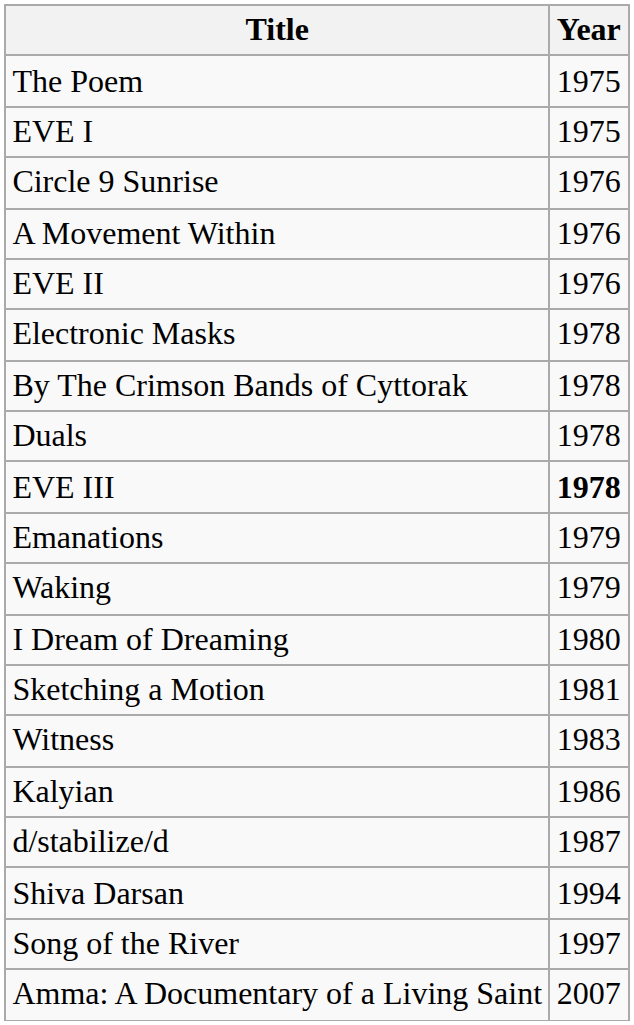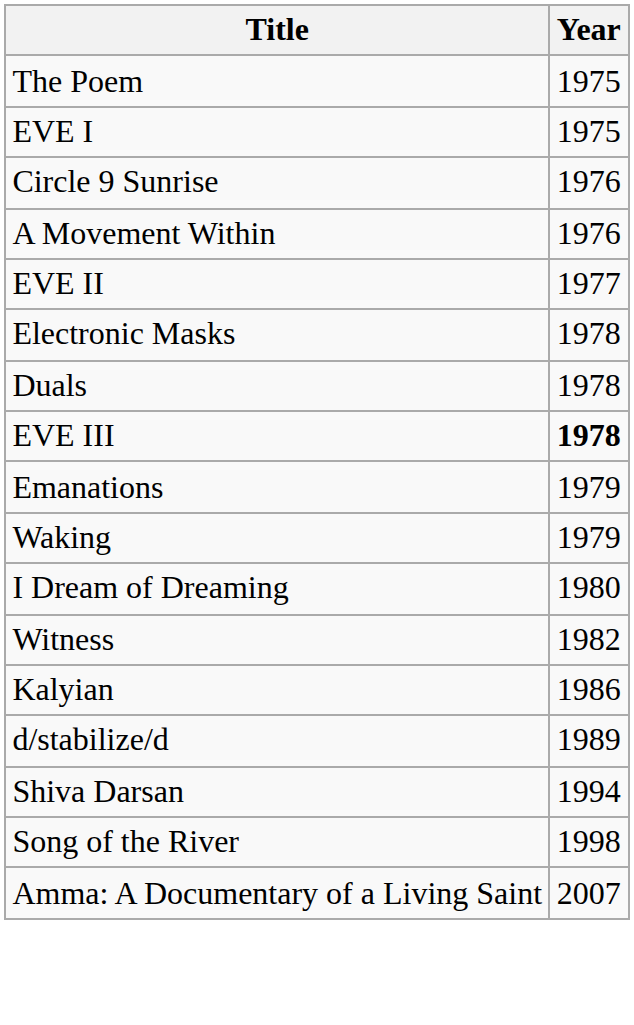EVE II | Year: 1976 -> 1977
- row: By The Crimson Bands of Cyttorak | 1978
- row: Sketching a Motion | 1981
Witness | Year: 1983 -> 1982
d/stabilize/d | Year: 1987 -> 1989
Song of the River | Year: 1997 -> 1998
